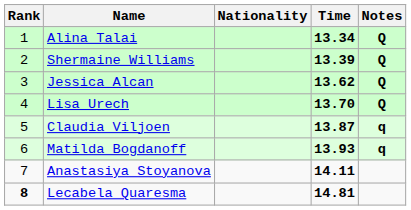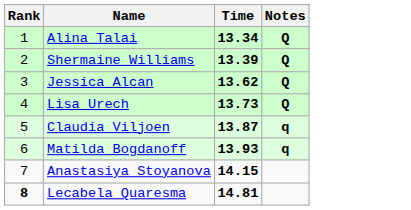- column: Nationality
Lisa Urech | Time: 13.70 -> 13.73
Anastasiya Stoyanova | Time: 14.11 -> 14.15
